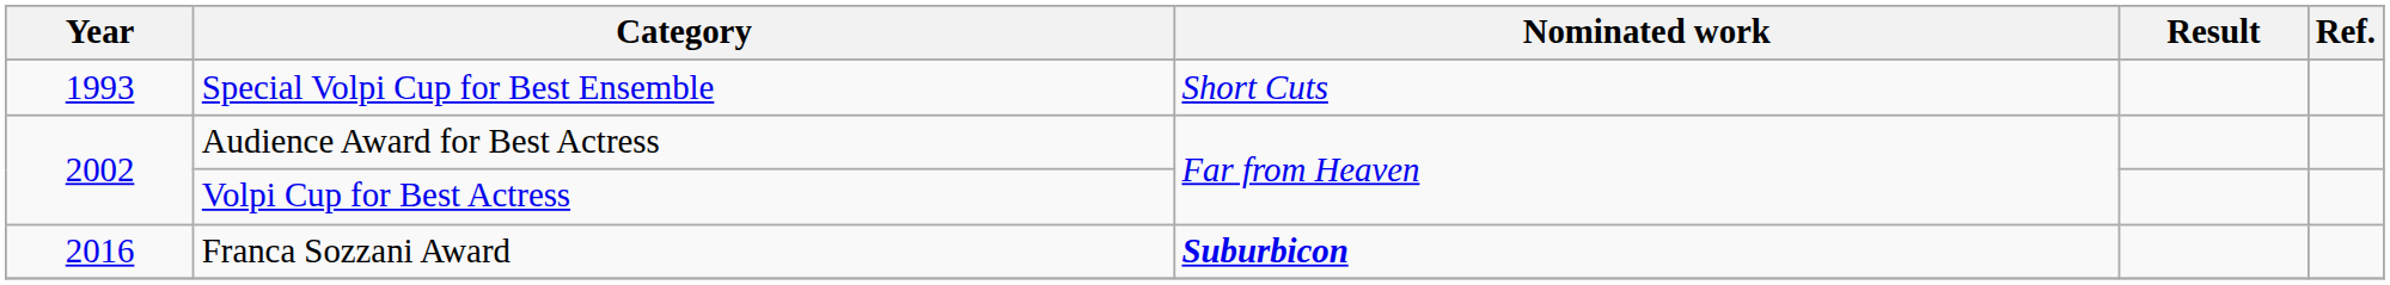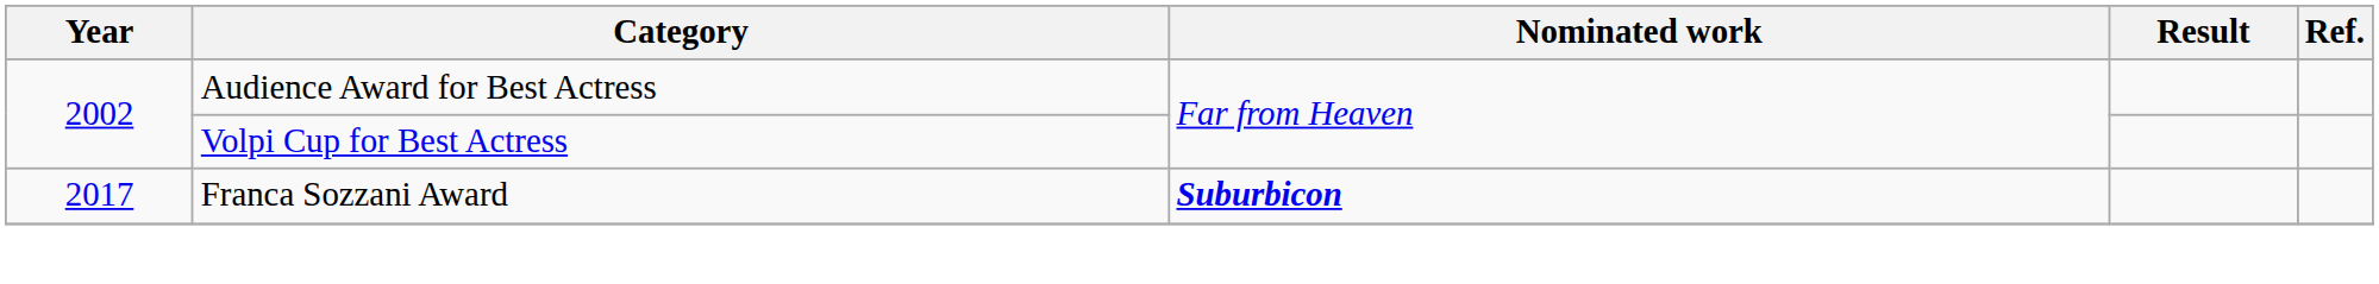- row: 1993 | Special Volpi Cup for Best Ensemble | Short Cuts
Franca Sozzani Award | Year: 2016 -> 2017
